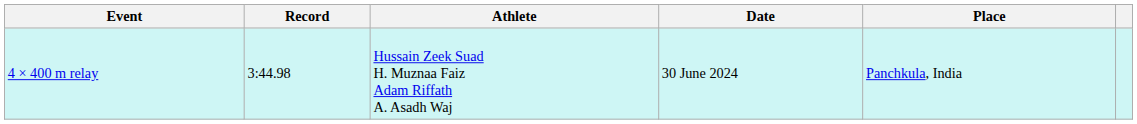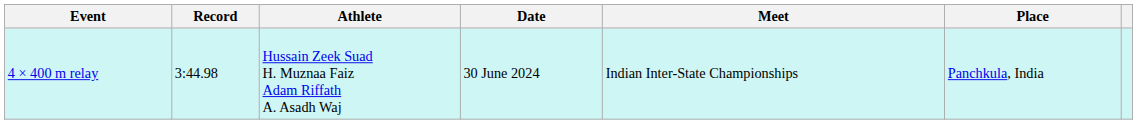+ column: Meet | Indian Inter-State Championships
